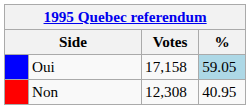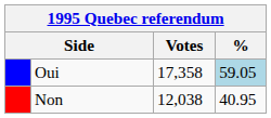Oui | Votes: 17,158 -> 17,358
Non | Votes: 12,308 -> 12,038
